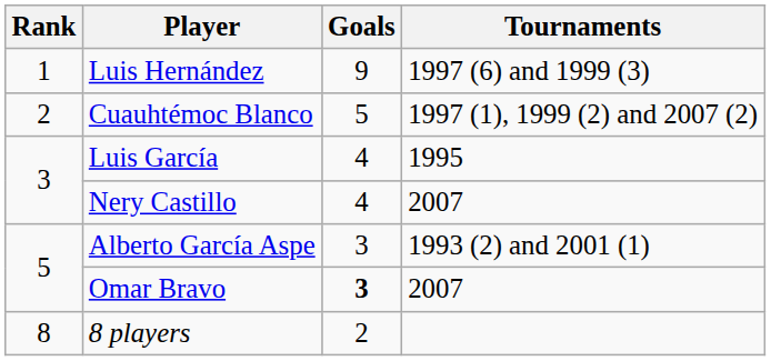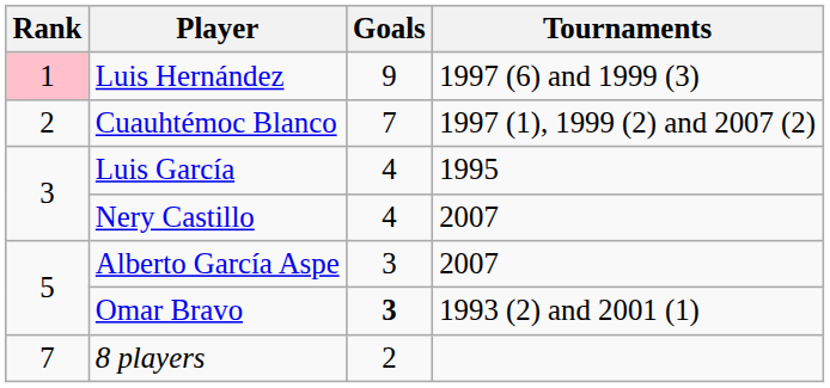Luis Hernández | Rank: no background -> pink background
Cuauhtémoc Blanco | Goals: 5 -> 7
Alberto García Aspe | Tournaments: 1993 (2) and 2001 (1) -> 2007
Omar Bravo | Tournaments: 2007 -> 1993 (2) and 2001 (1)
8 players | Rank: 8 -> 7
